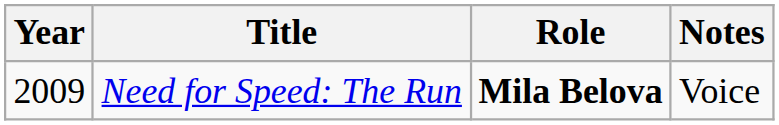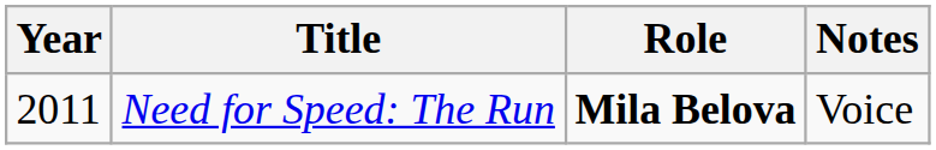Need for Speed: The Run | Year: 2009 -> 2011
